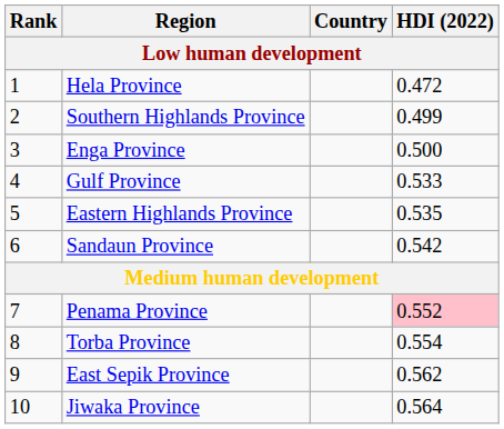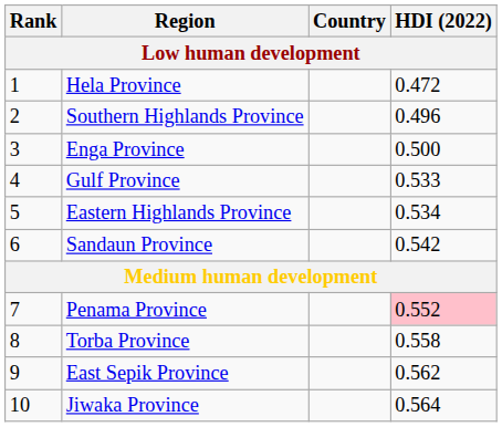Southern Highlands Province | HDI (2022): 0.499 -> 0.496
Eastern Highlands Province | HDI (2022): 0.535 -> 0.534
Torba Province | HDI (2022): 0.554 -> 0.558
